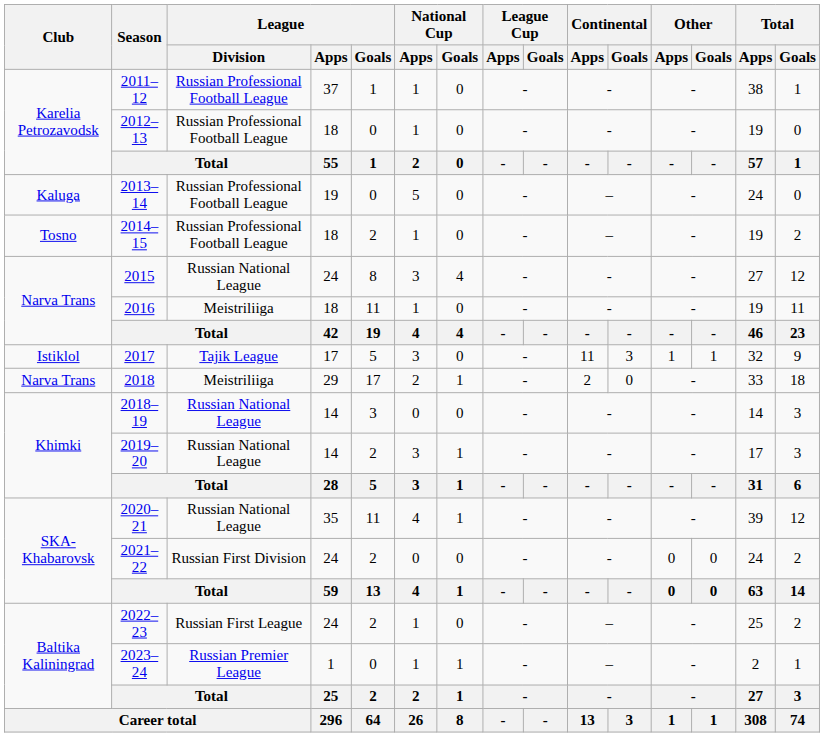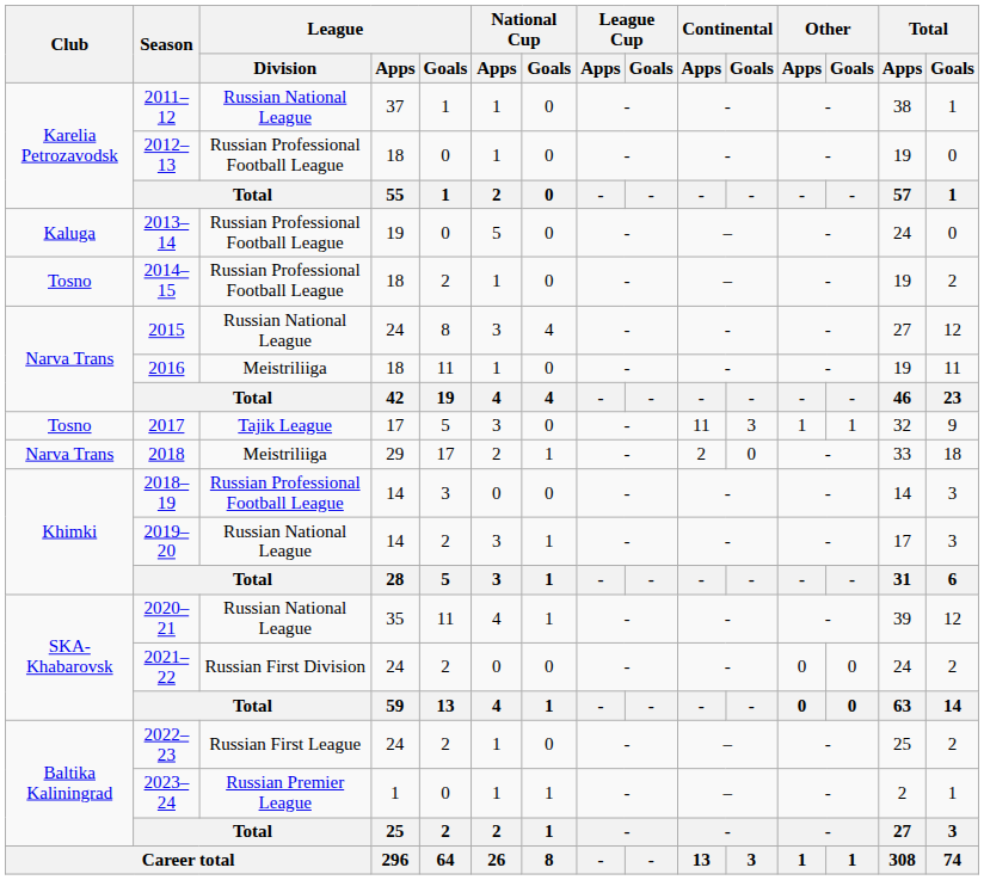2011–12 | League / Division: Russian Professional Football League -> Russian National League
2017 | Club: Istiklol -> Tosno
2018–19 | League / Division: Russian National League -> Russian Professional Football League
